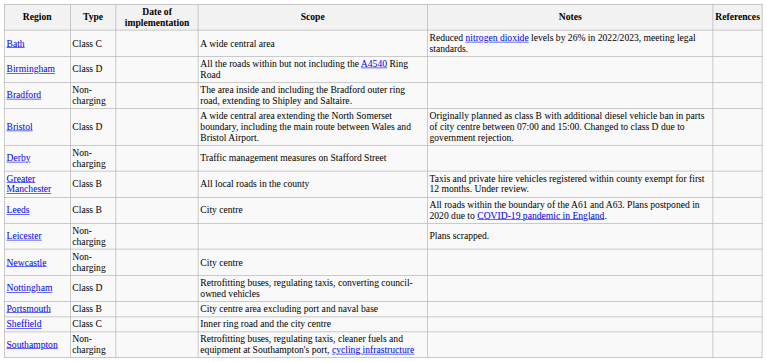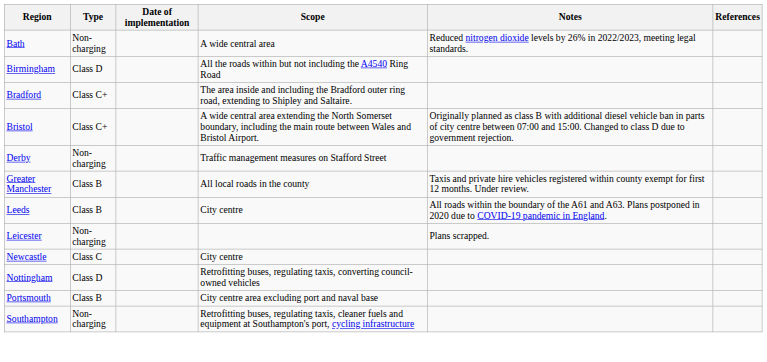Bath | Type: Class C -> Non-charging
Bradford | Type: Non-charging -> Class C+
Bristol | Type: Class D -> Class C+
Newcastle | Type: Non-charging -> Class C
- row: Sheffield | Class C | Inner ring road and the city centre
